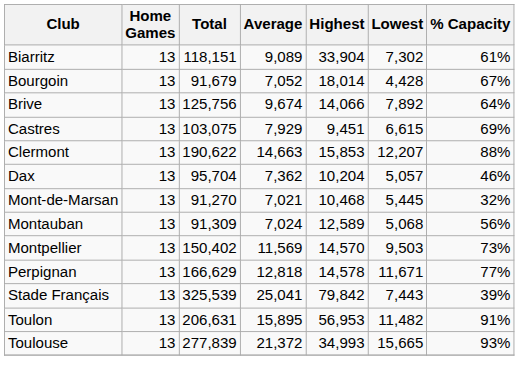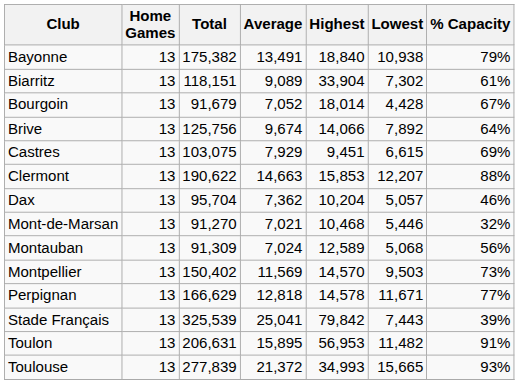+ row: Bayonne | 13 | 175,382 | 13,491 | 18,840 | 10,938 | 79%
Mont-de-Marsan | Lowest: 5,445 -> 5,446
